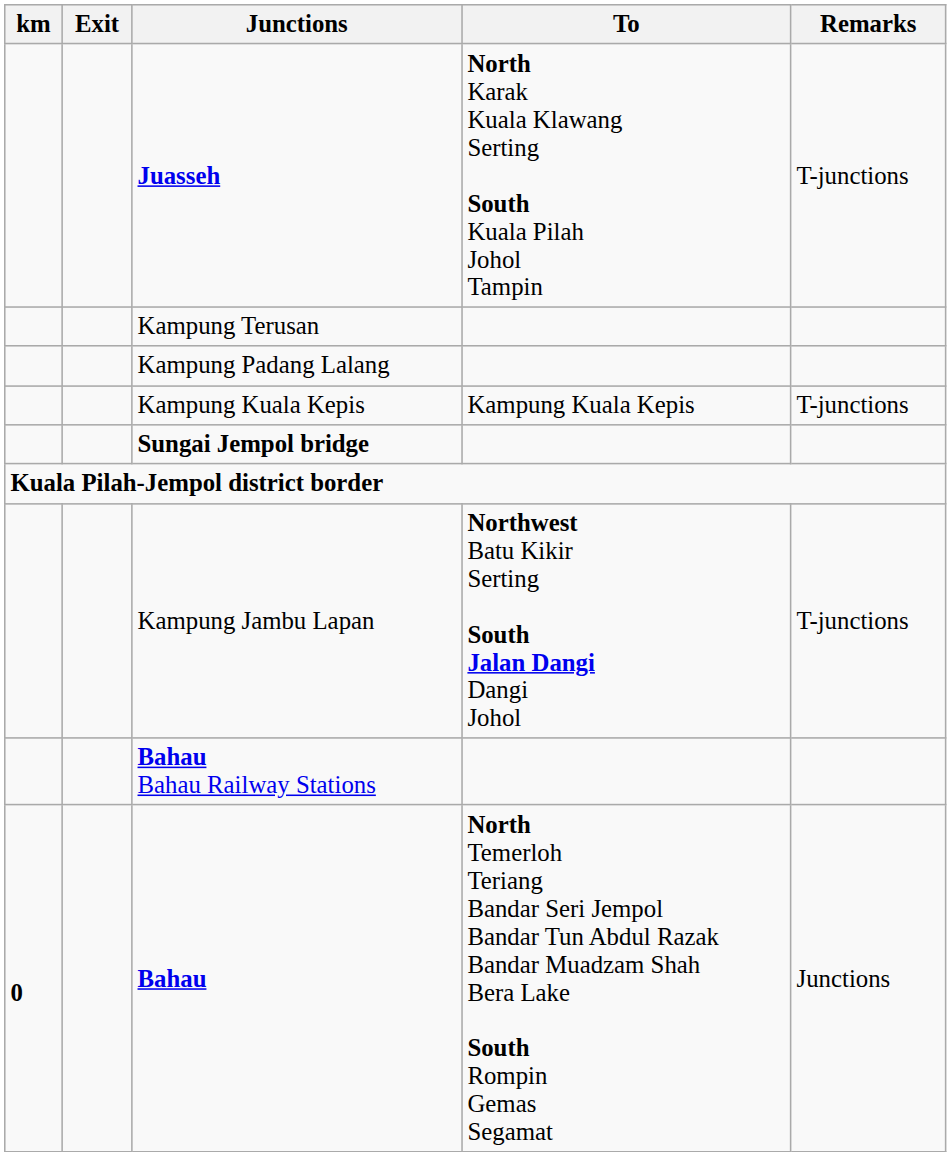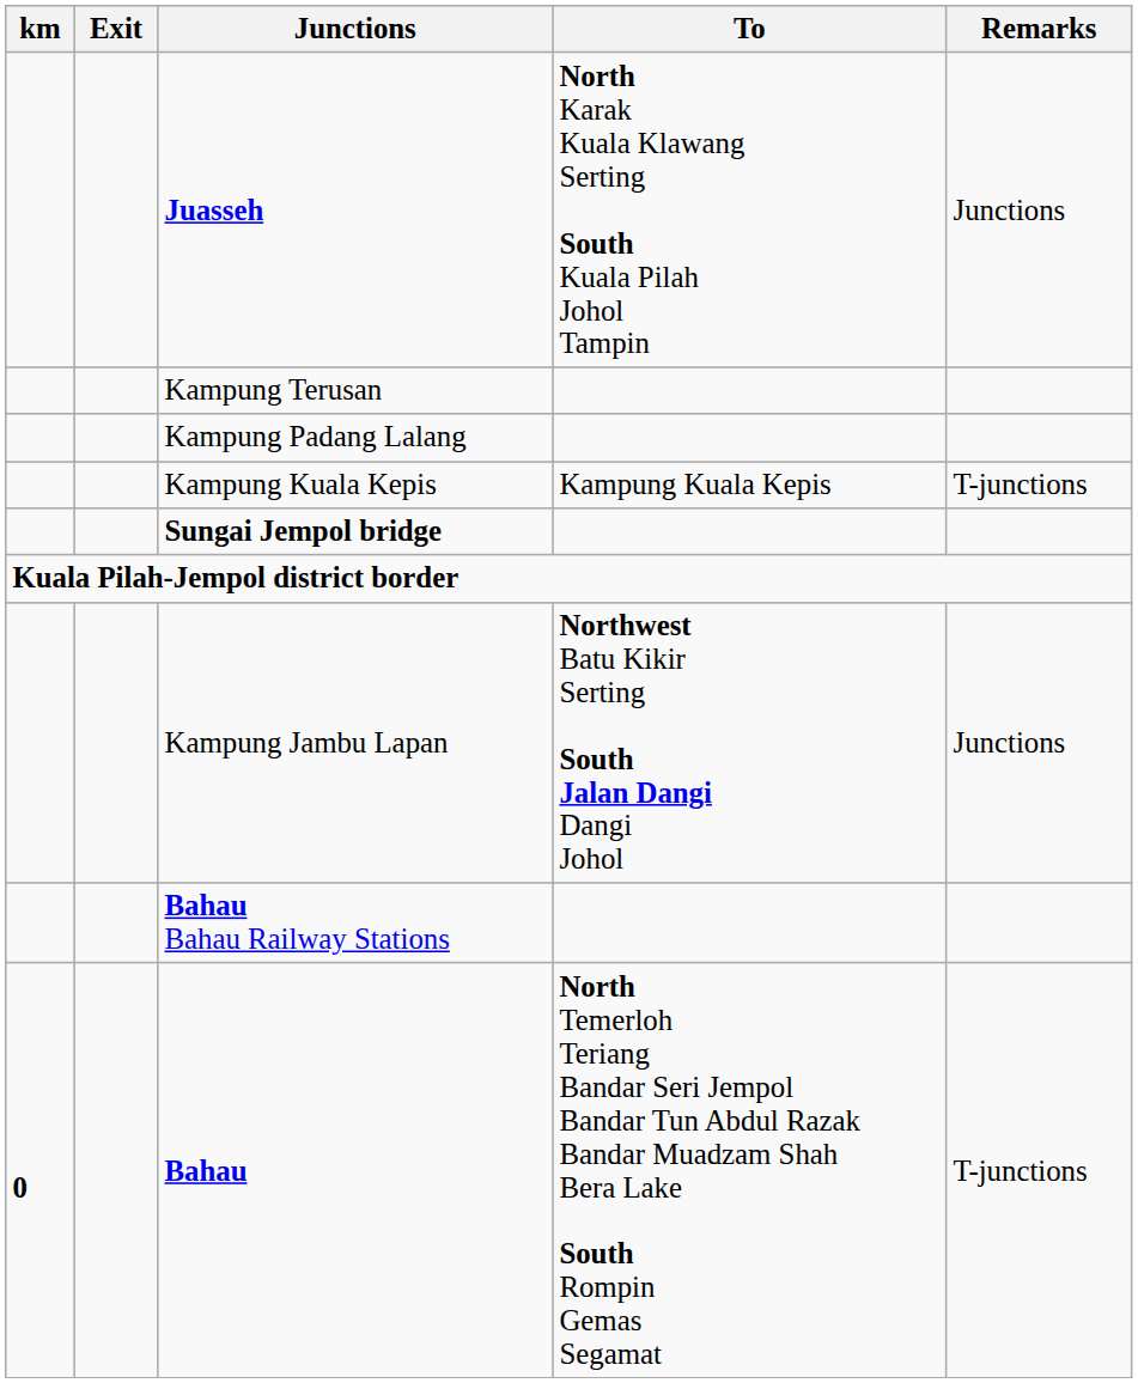Juasseh | Remarks: T-junctions -> Junctions
Kampung Jambu Lapan | Remarks: T-junctions -> Junctions
Bahau | Remarks: Junctions -> T-junctions
